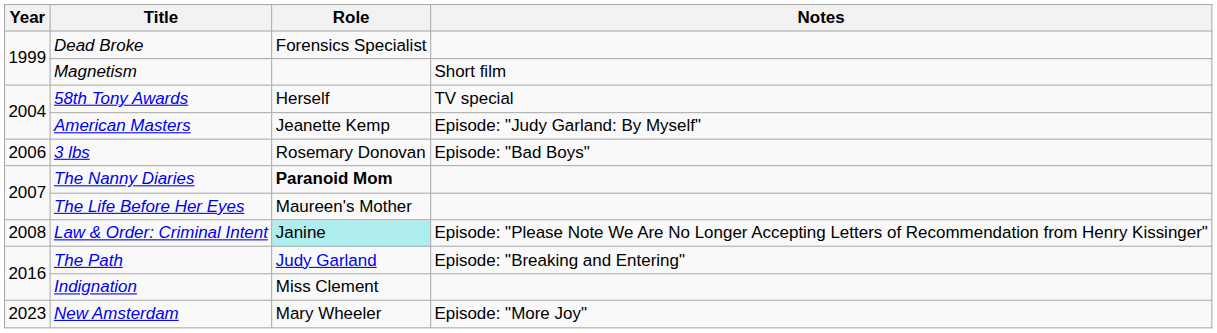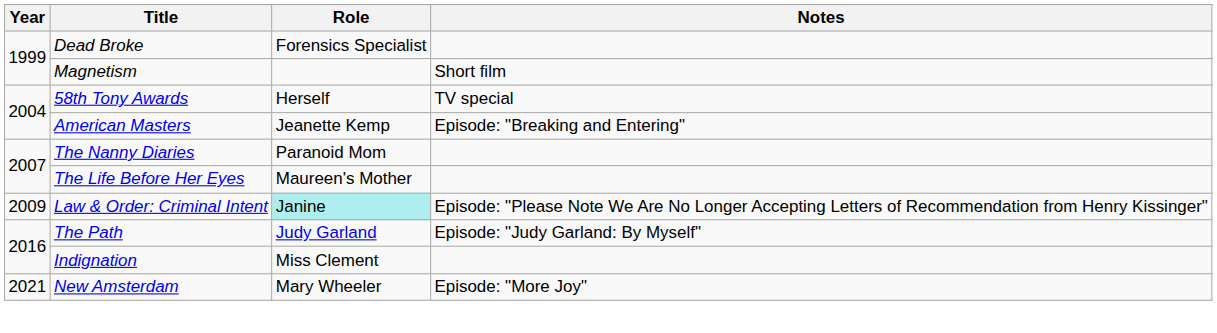American Masters | Notes: Episode: "Judy Garland: By Myself" -> Episode: "Breaking and Entering"
- row: 2006 | 3 lbs | Rosemary Donovan | Episode: "Bad Boys"
The Nanny Diaries | Role: bold -> normal
Law & Order: Criminal Intent | Year: 2008 -> 2009
The Path | Notes: Episode: "Breaking and Entering" -> Episode: "Judy Garland: By Myself"
New Amsterdam | Year: 2023 -> 2021
